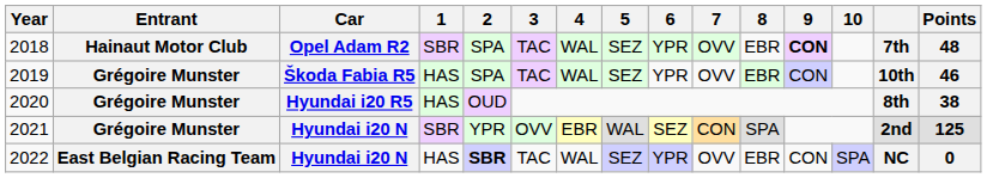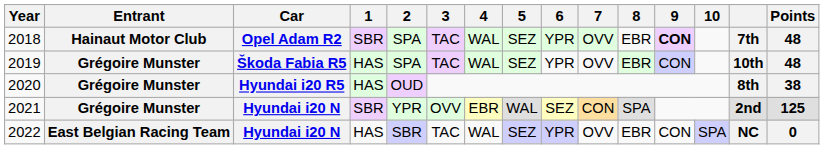2019 | Points: 46 -> 48
2022 | 2: bold -> normal
